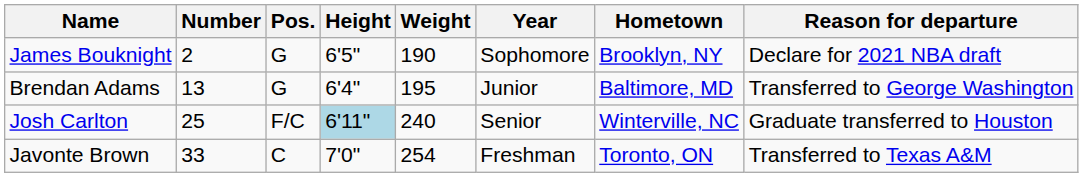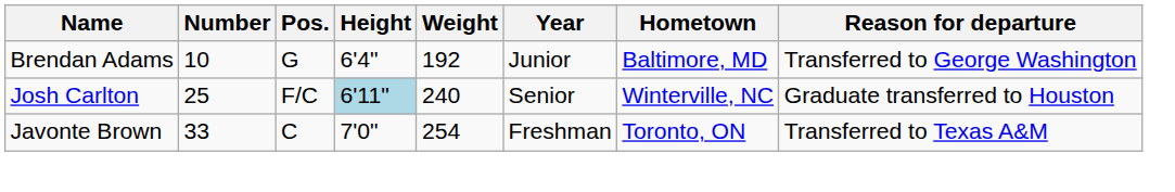- row: James Bouknight | 2 | G | 6'5" | 190 | Sophomore | Brooklyn, NY | Declare for 2021 NBA draft
Brendan Adams | Number: 13 -> 10
Brendan Adams | Weight: 195 -> 192
